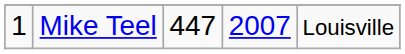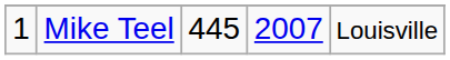Mike Teel | column 3: 447 -> 445
